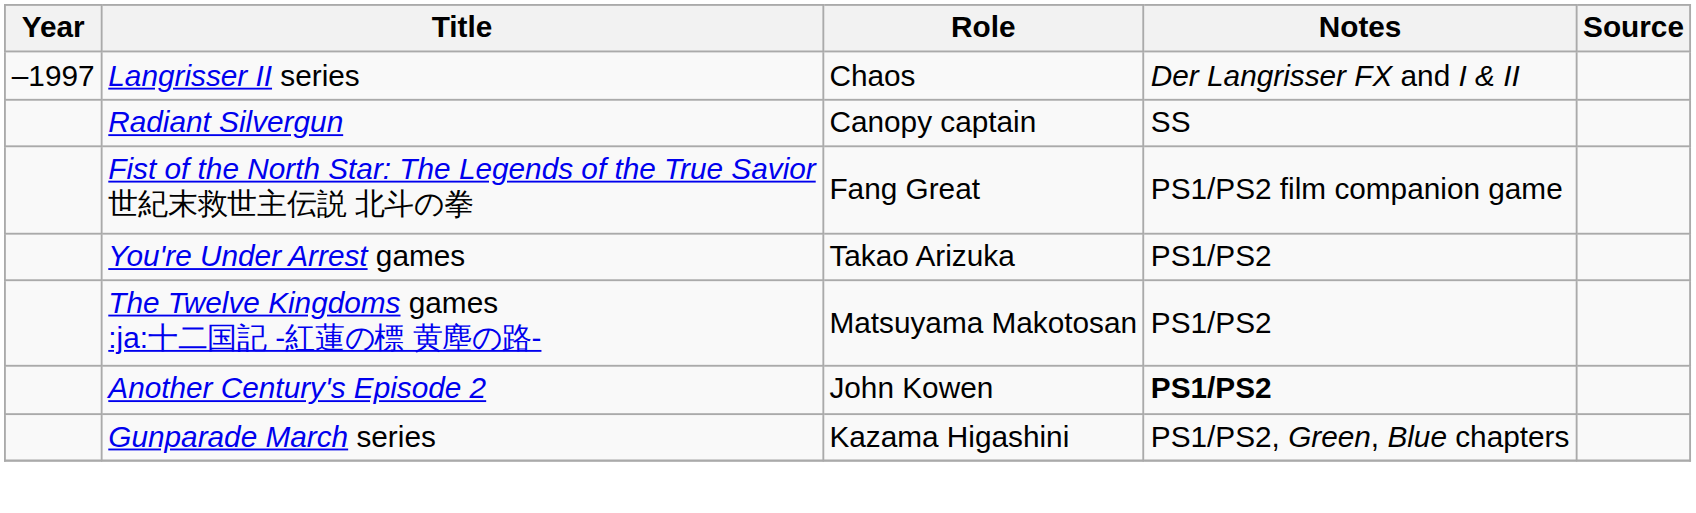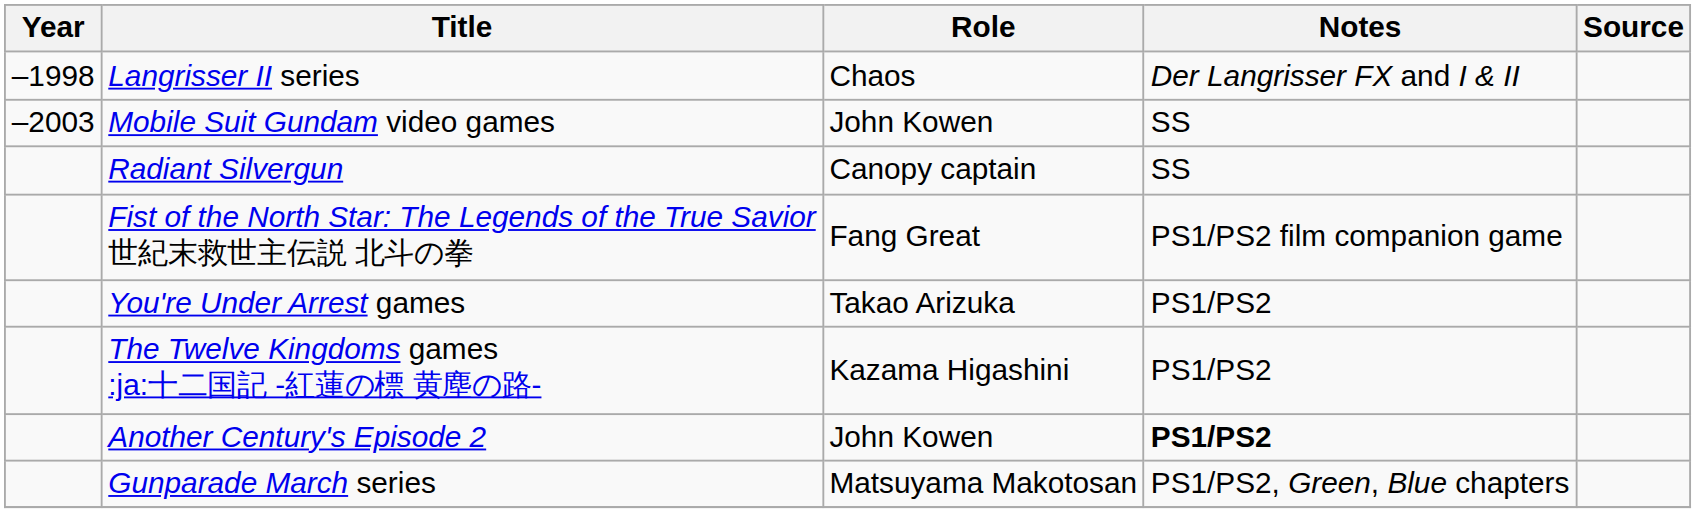Langrisser II series | Year: –1997 -> –1998
+ row: –2003 | Mobile Suit Gundam video games | John Kowen | SS
The Twelve Kingdoms games :ja:十二国記 -紅蓮の標 黄塵の路- | Role: Matsuyama Makotosan -> Kazama Higashini
Gunparade March series | Role: Kazama Higashini -> Matsuyama Makotosan
